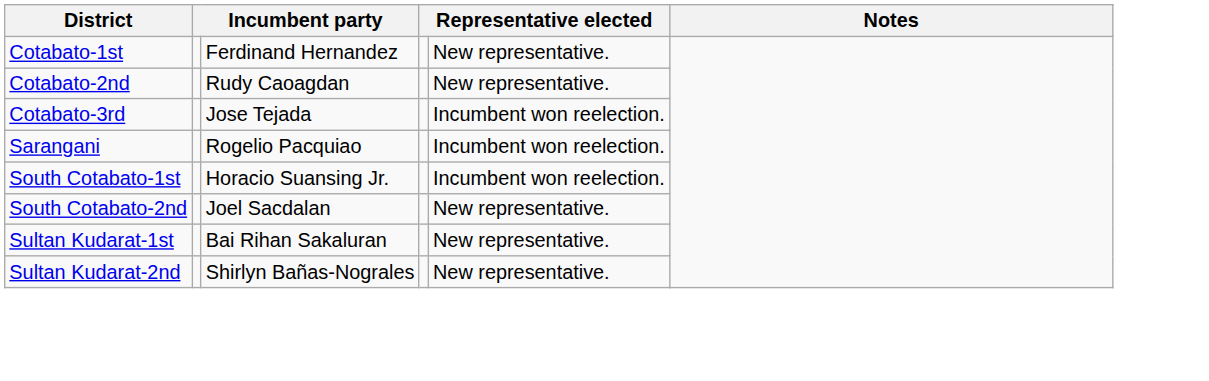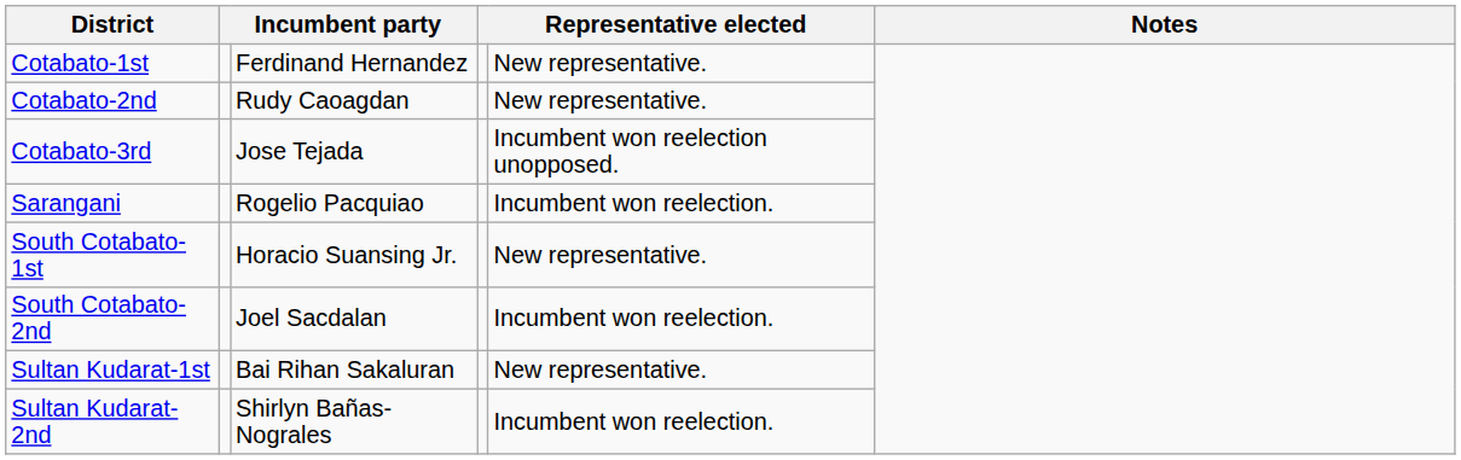Cotabato-3rd | column 5: Incumbent won reelection. -> Incumbent won reelection unopposed.
South Cotabato-1st | column 5: Incumbent won reelection. -> New representative.
South Cotabato-2nd | column 5: New representative. -> Incumbent won reelection.
Sultan Kudarat-2nd | column 5: New representative. -> Incumbent won reelection.
